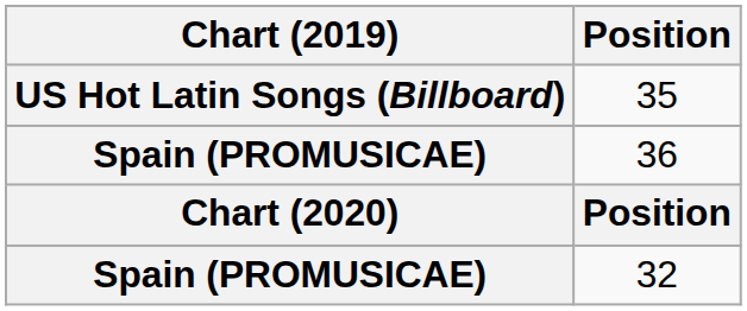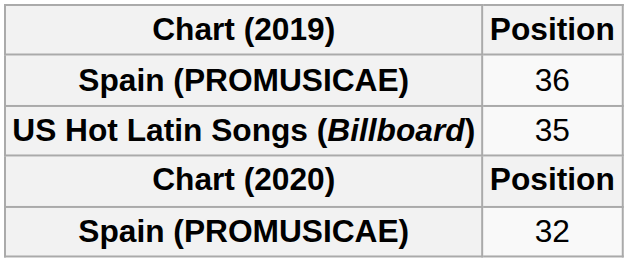rows swapped: 36 <-> 35
